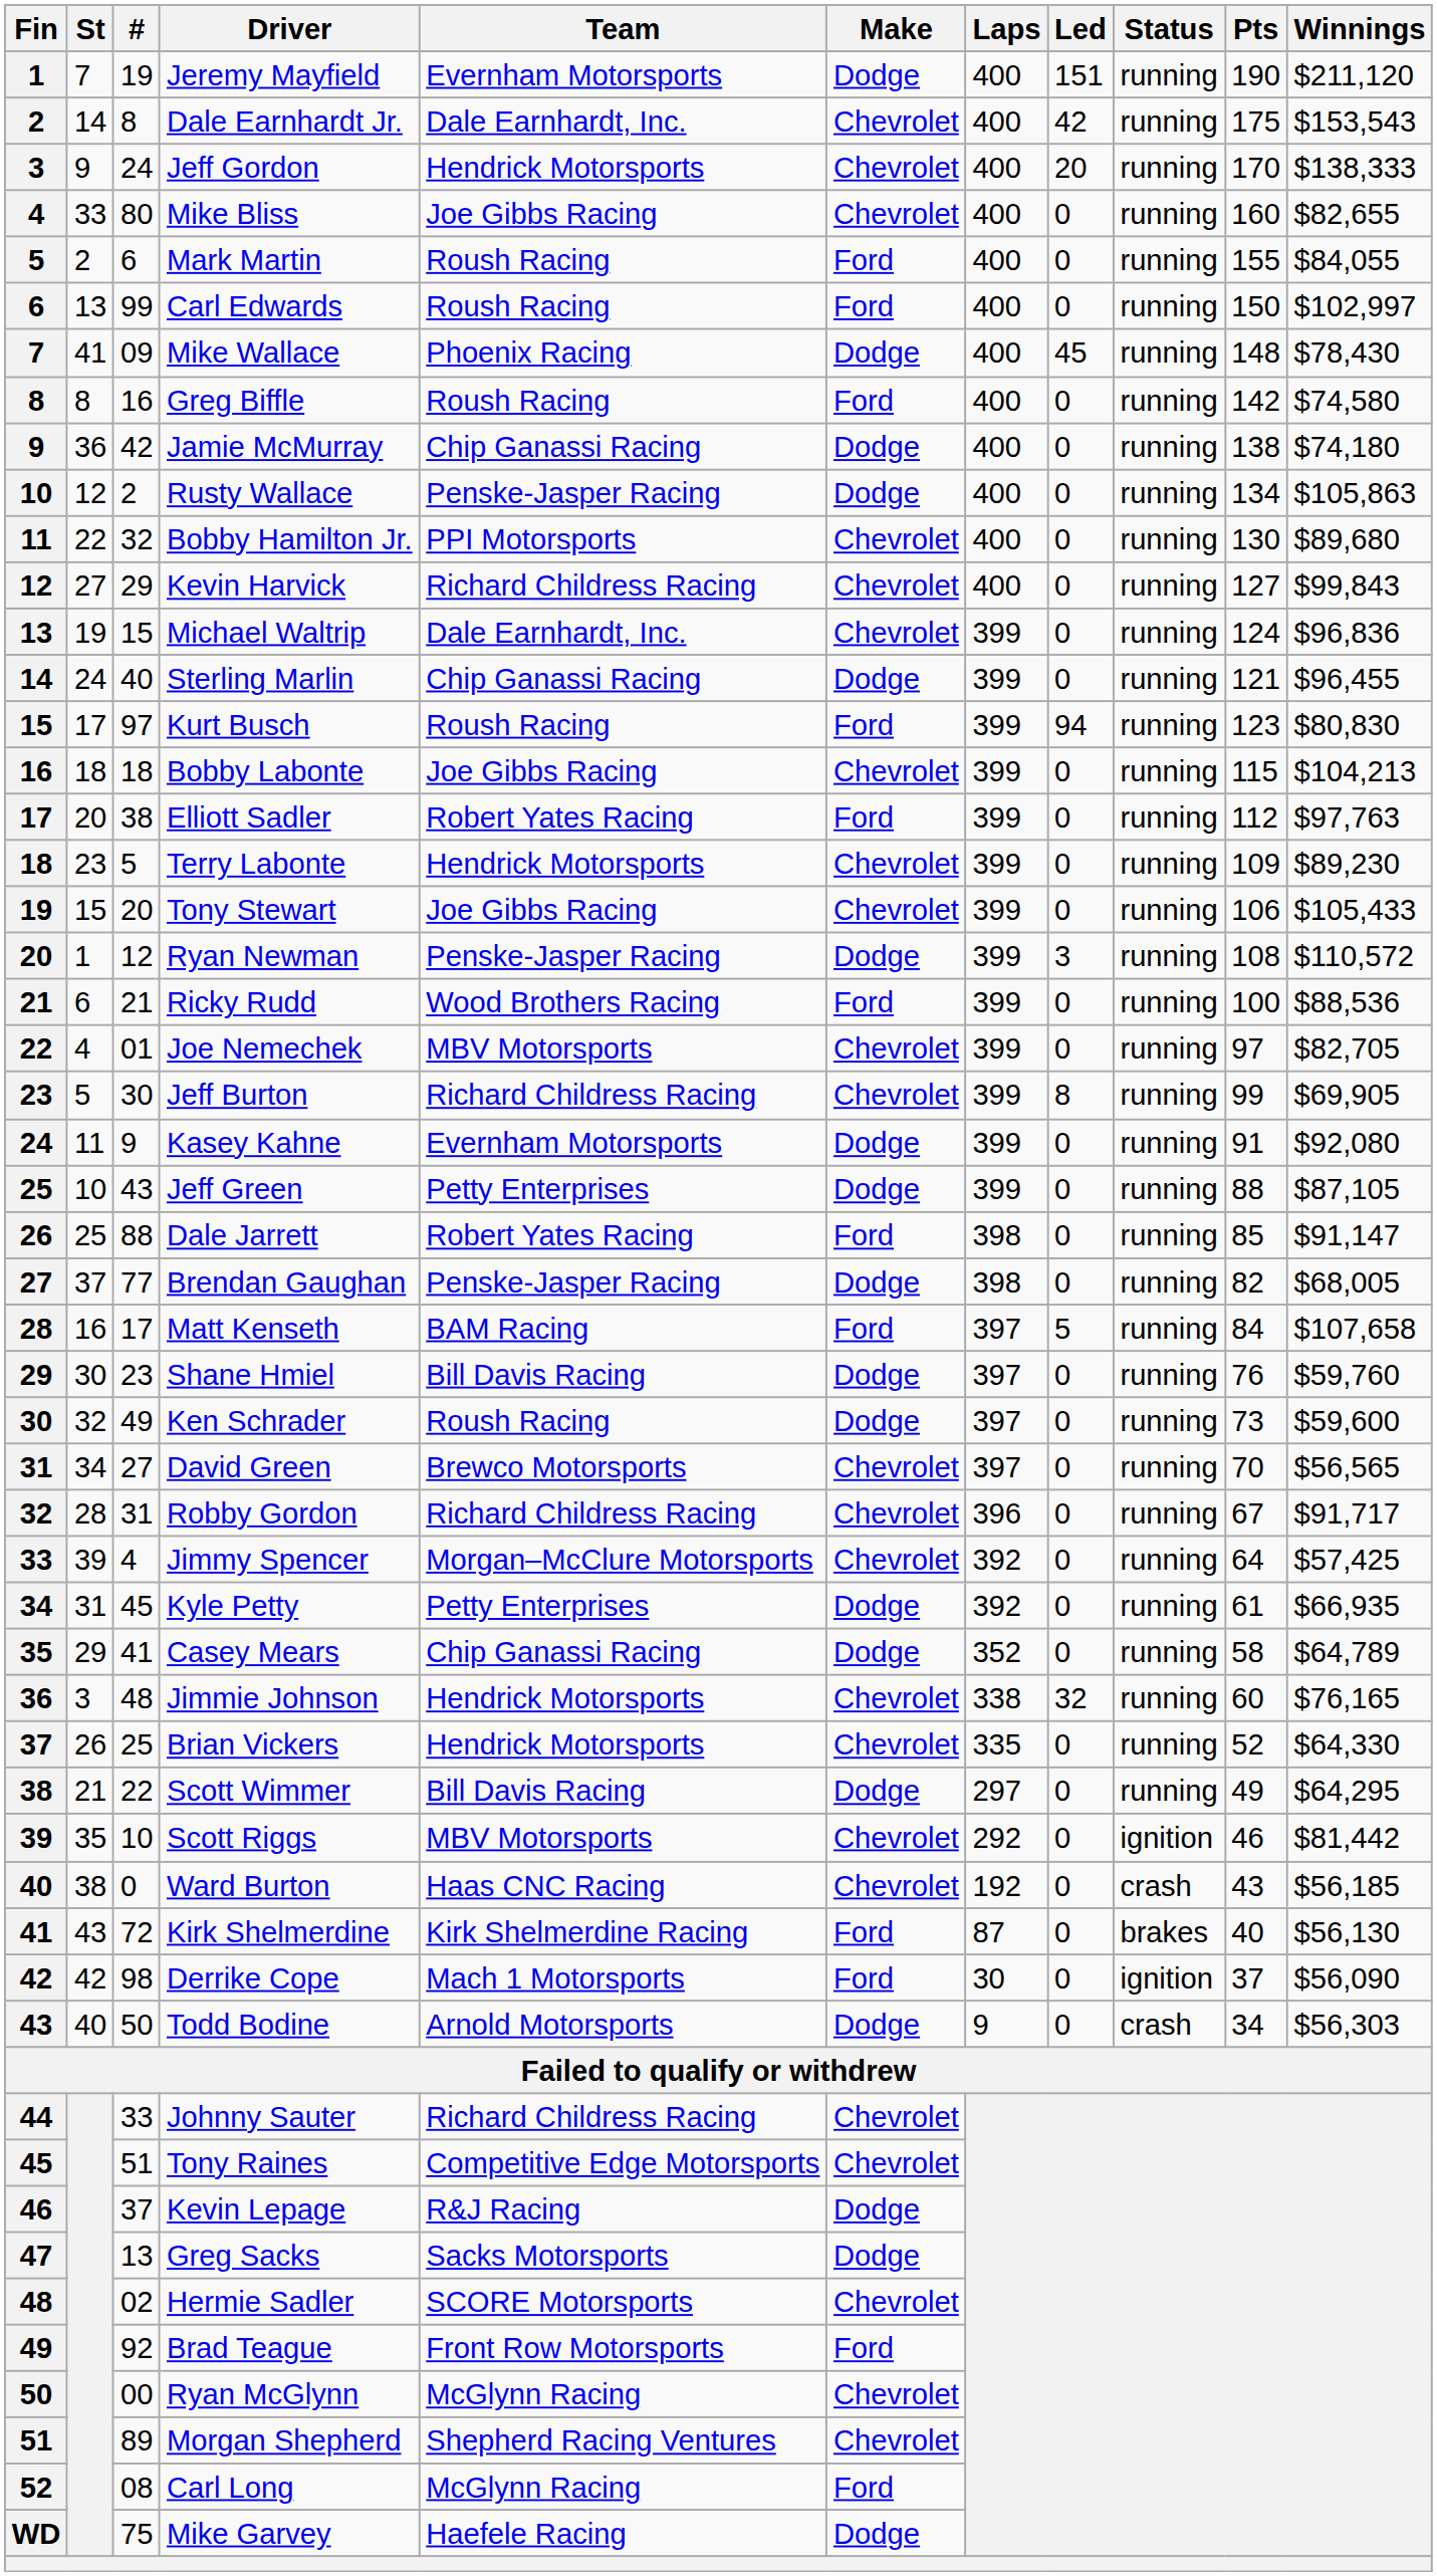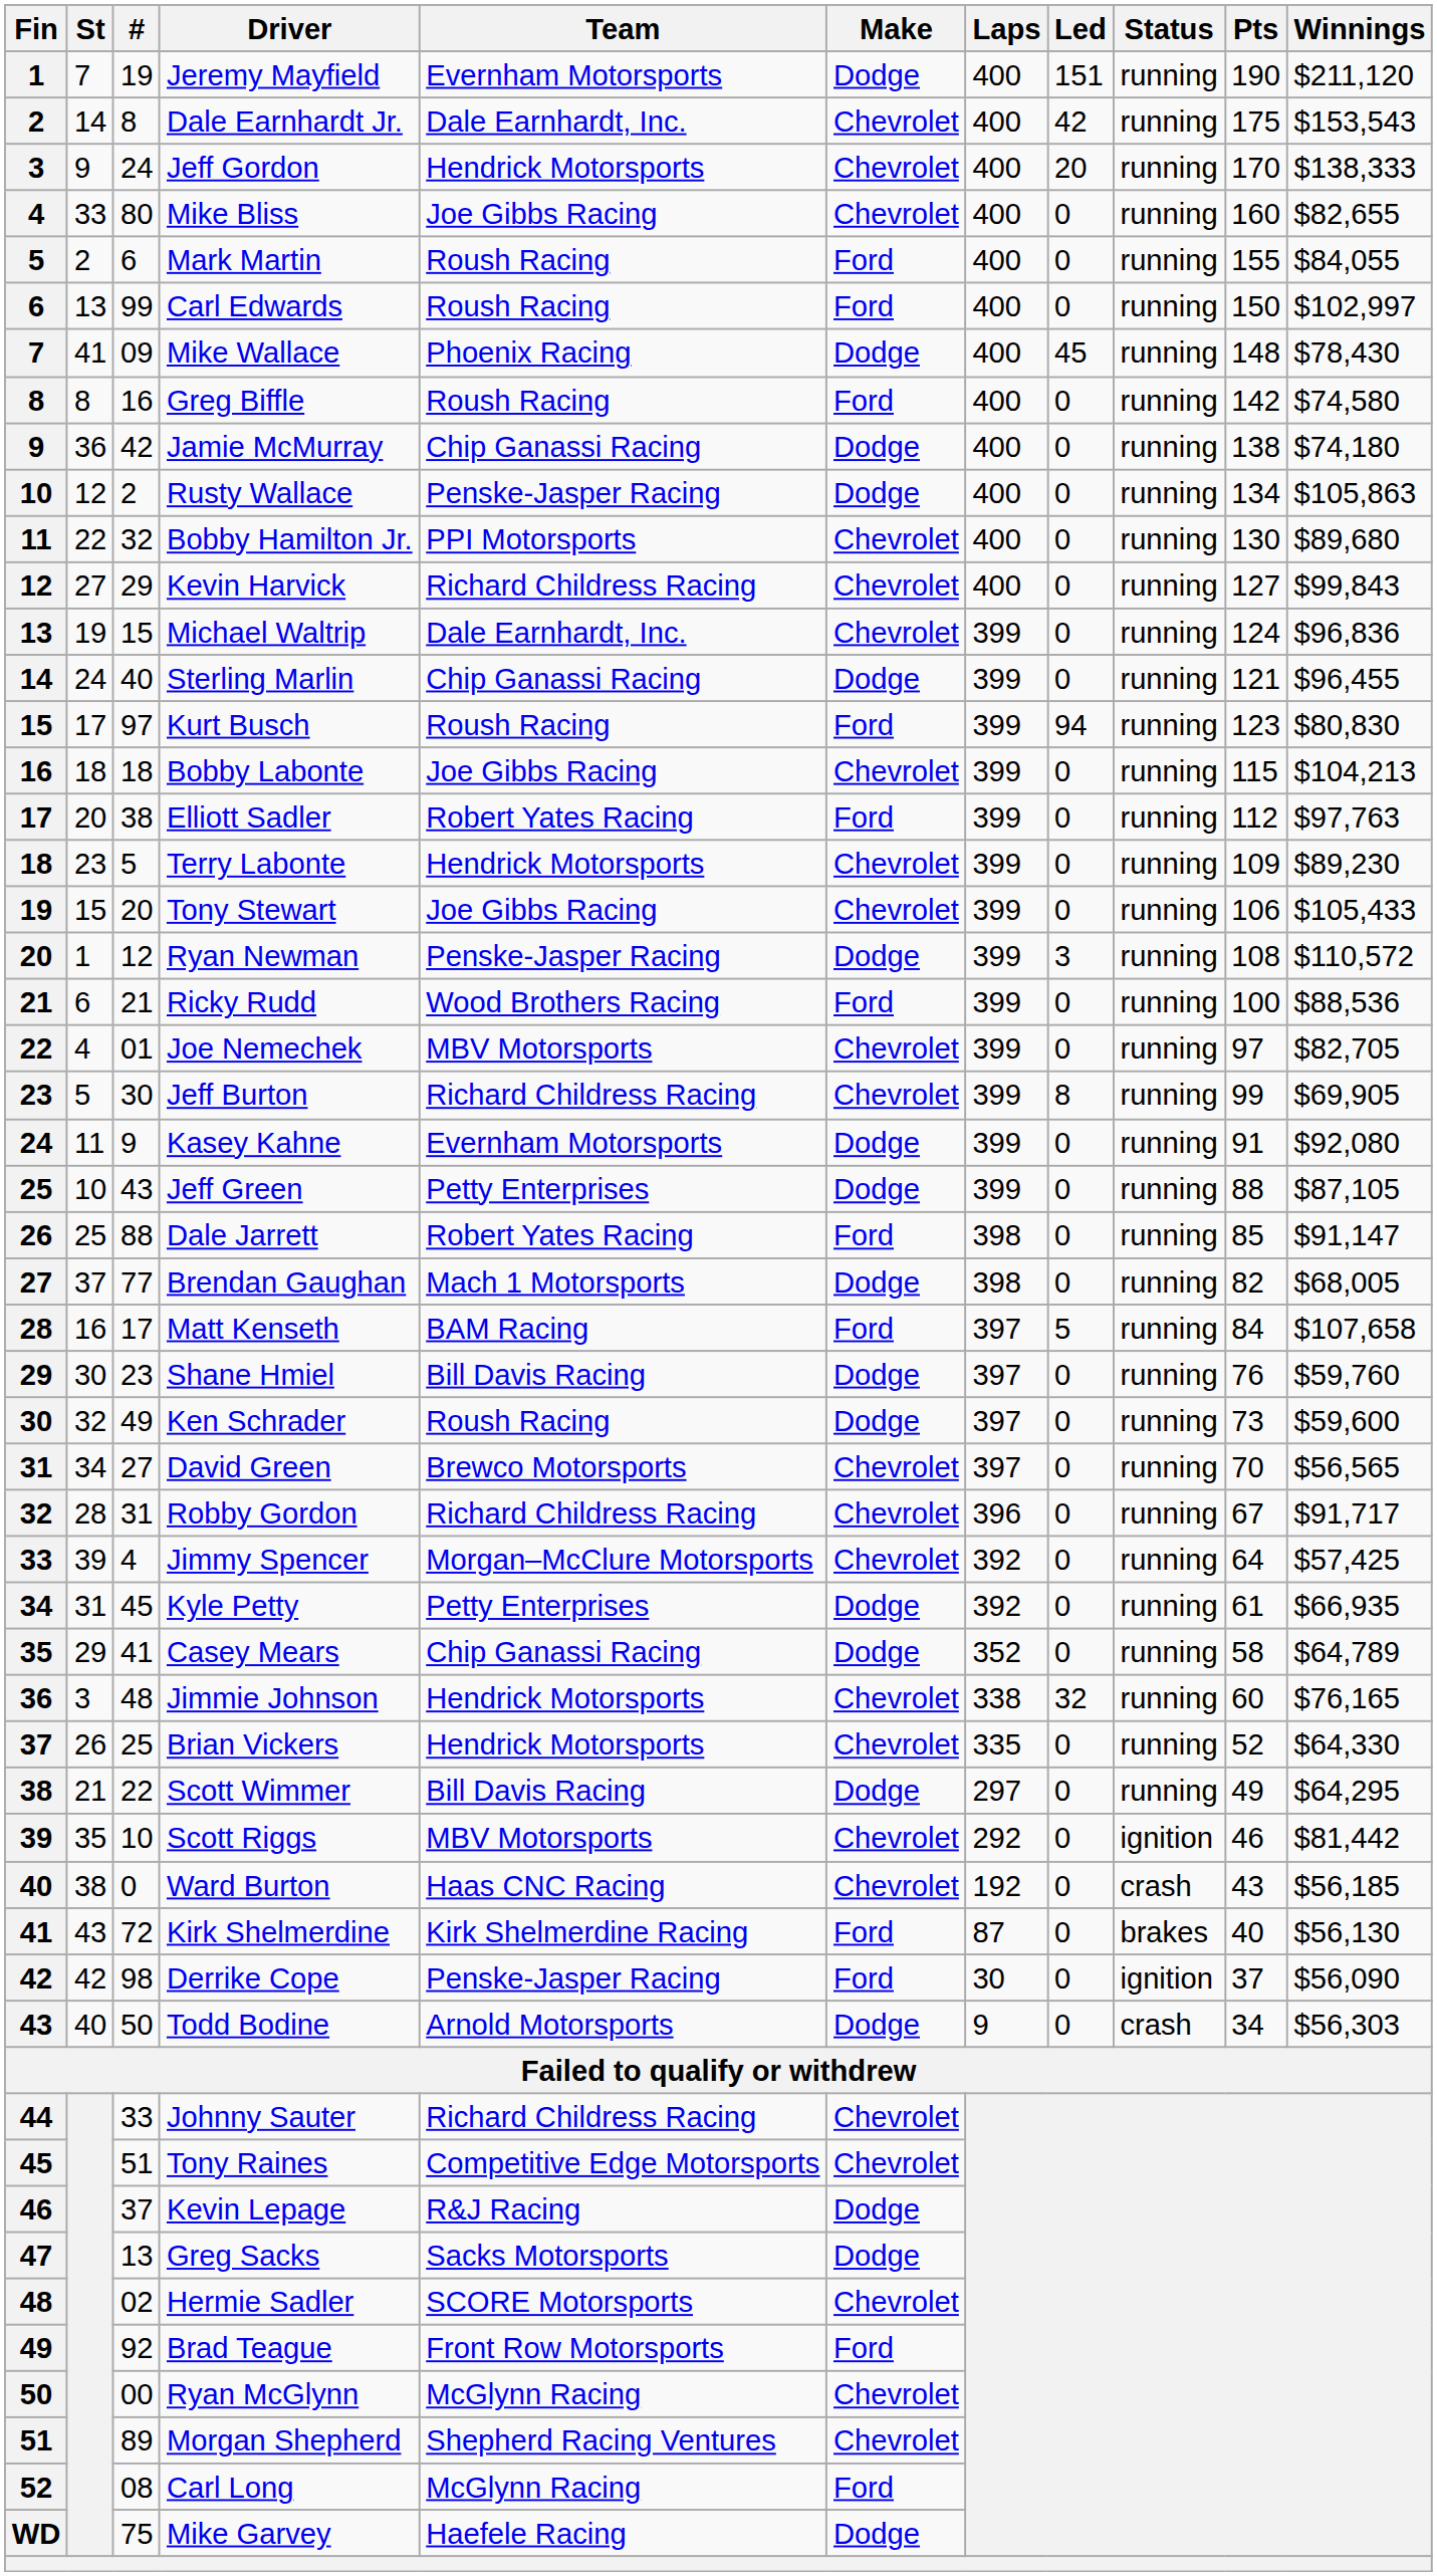Brendan Gaughan | Team: Penske-Jasper Racing -> Mach 1 Motorsports
Derrike Cope | Team: Mach 1 Motorsports -> Penske-Jasper Racing
